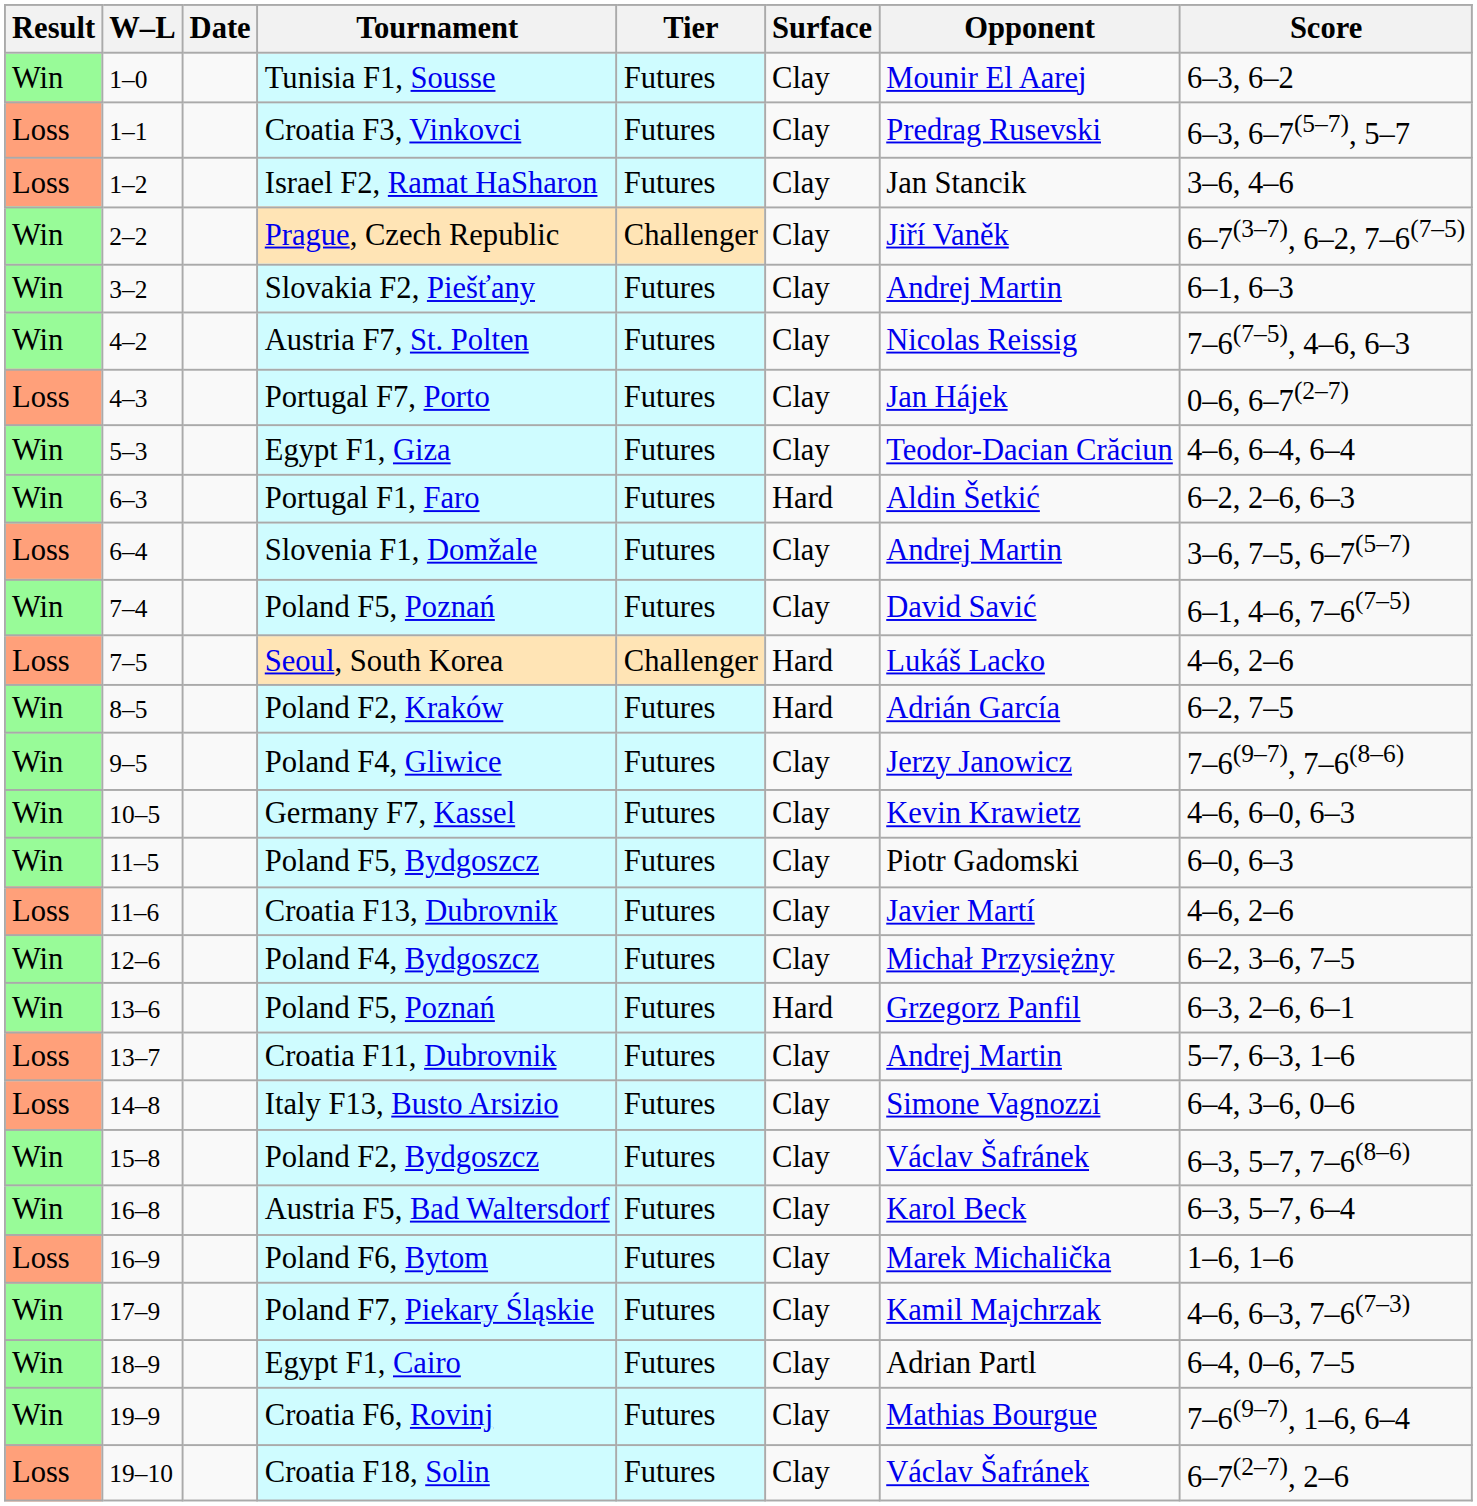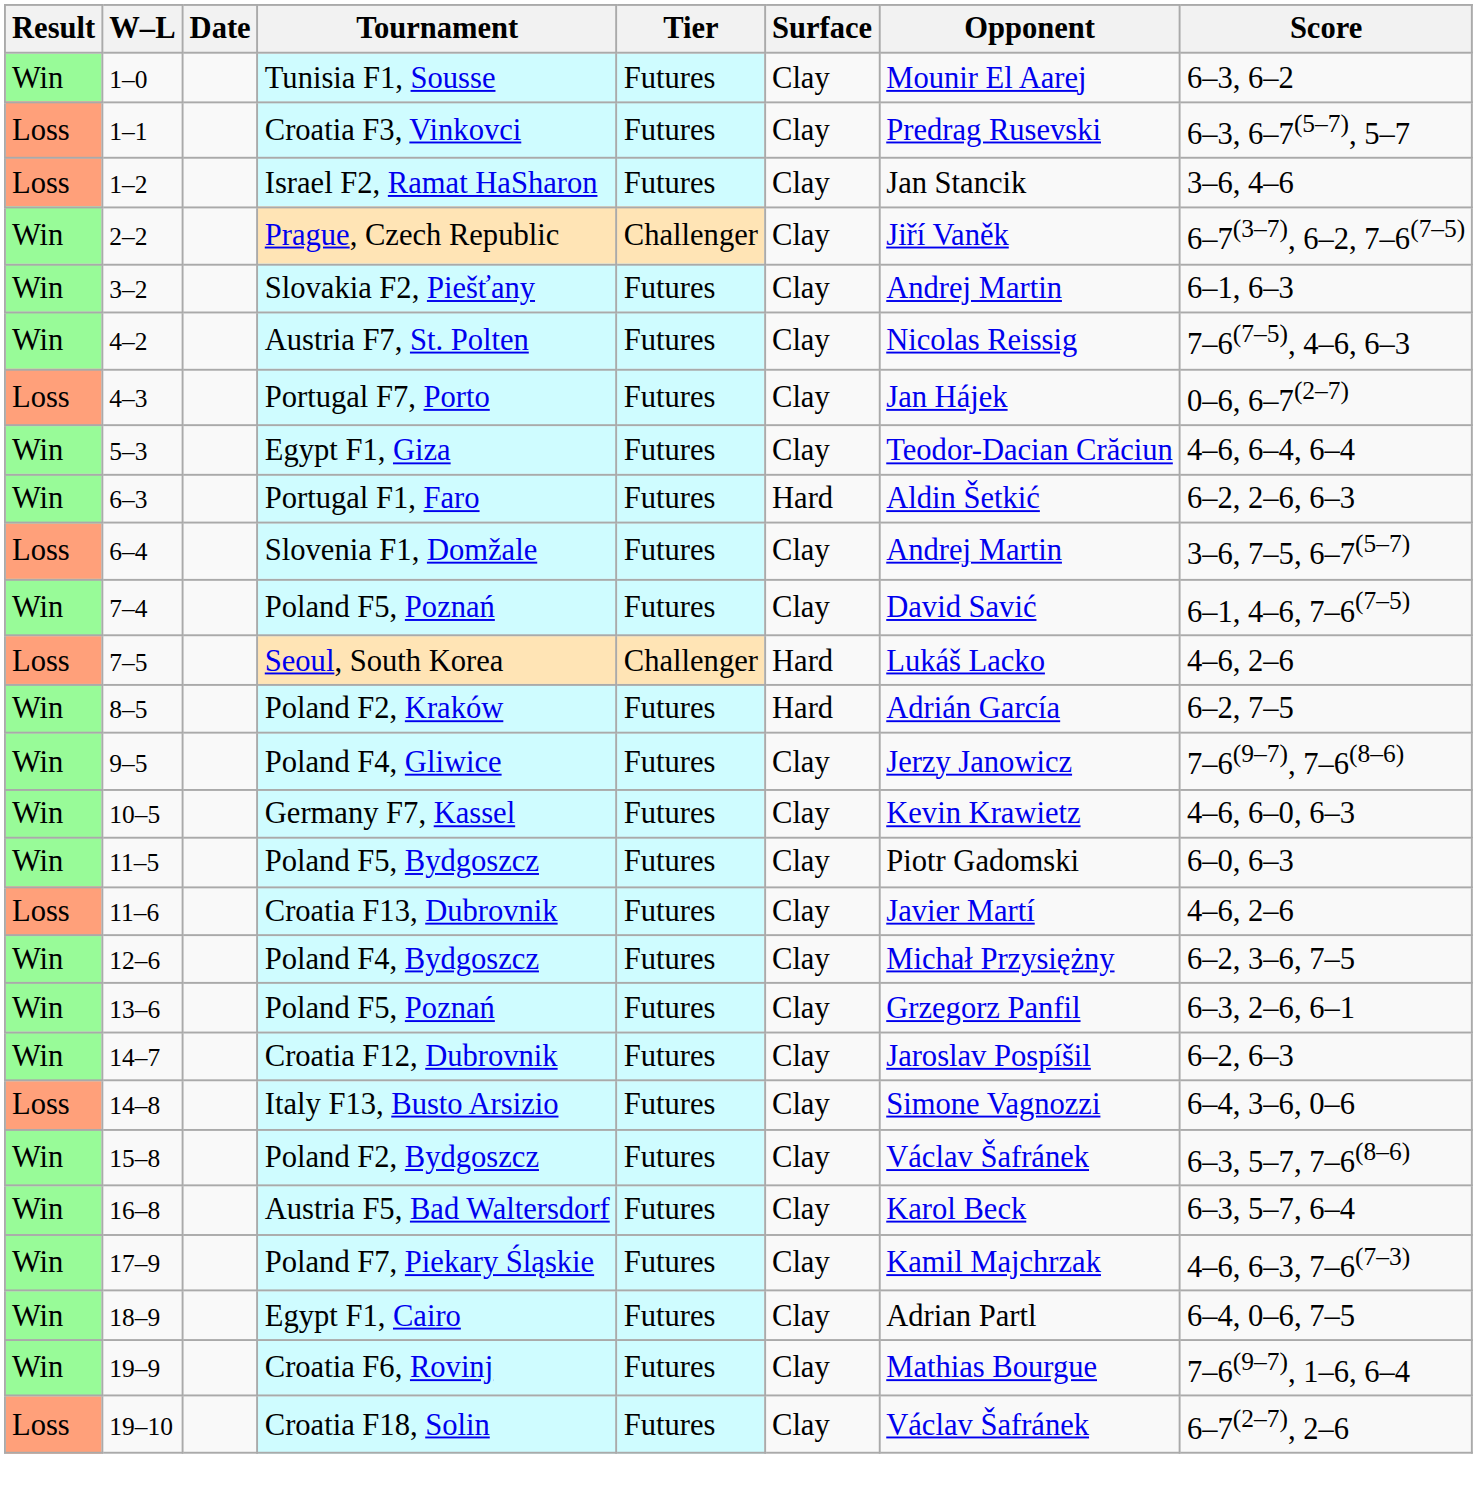13–6 / Poland F5, Poznań | Surface: Hard -> Clay
- row: Loss | 13–7 | Croatia F11, Dubrovnik | Futures | Clay | Andrej Martin | 5–7, 6–3, 1–6
+ row: Win | 14–7 | Croatia F12, Dubrovnik | Futures | Clay | Jaroslav Pospíšil | 6–2, 6–3
- row: Loss | 16–9 | Poland F6, Bytom | Futures | Clay | Marek Michalička | 1–6, 1–6
